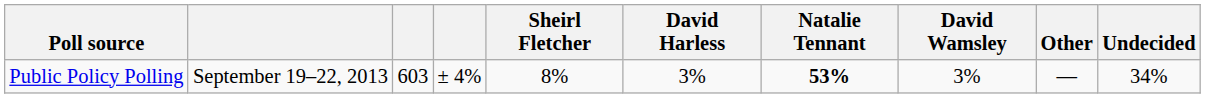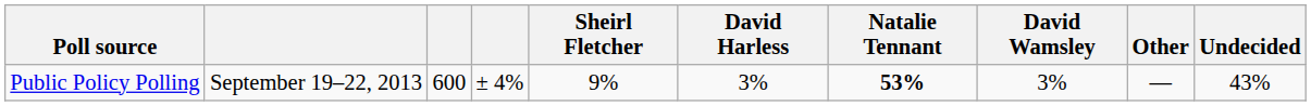Public Policy Polling | column 3: 603 -> 600
Public Policy Polling | Sheirl Fletcher: 8% -> 9%
Public Policy Polling | Undecided: 34% -> 43%
